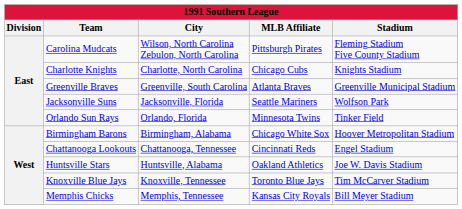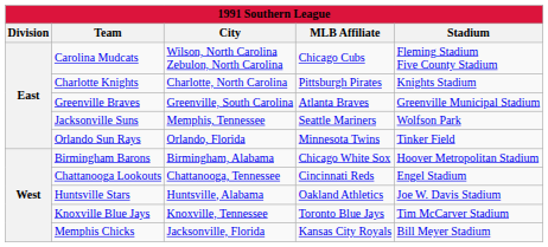Carolina Mudcats | MLB Affiliate: Pittsburgh Pirates -> Chicago Cubs
Charlotte Knights | MLB Affiliate: Chicago Cubs -> Pittsburgh Pirates
Jacksonville Suns | City: Jacksonville, Florida -> Memphis, Tennessee
Memphis Chicks | City: Memphis, Tennessee -> Jacksonville, Florida
